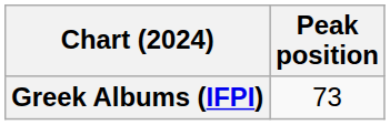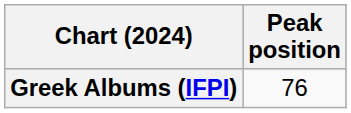Greek Albums (IFPI) | Peak position: 73 -> 76
